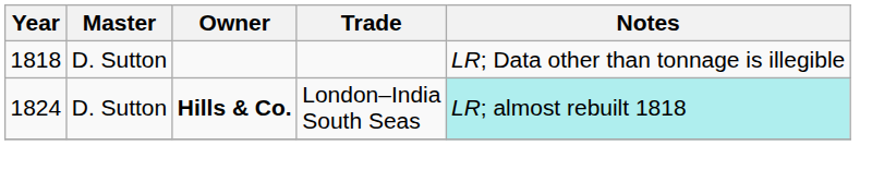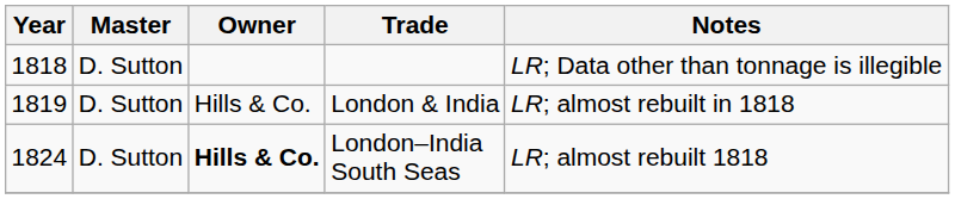+ row: 1819 | D. Sutton | Hills & Co. | London & India | LR; almost rebuilt in 1818
London–India South Seas | Notes: paleturquoise background -> no background
